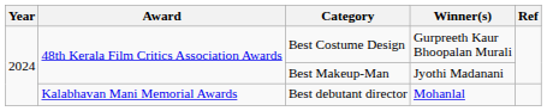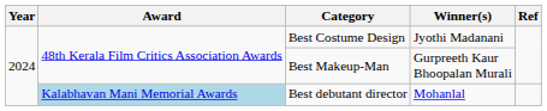Best Costume Design | Winner(s): Gurpreeth Kaur Bhoopalan Murali -> Jyothi Madanani
Best Makeup-Man | Winner(s): Jyothi Madanani -> Gurpreeth Kaur Bhoopalan Murali
Best debutant director | Award: no background -> lightblue background
